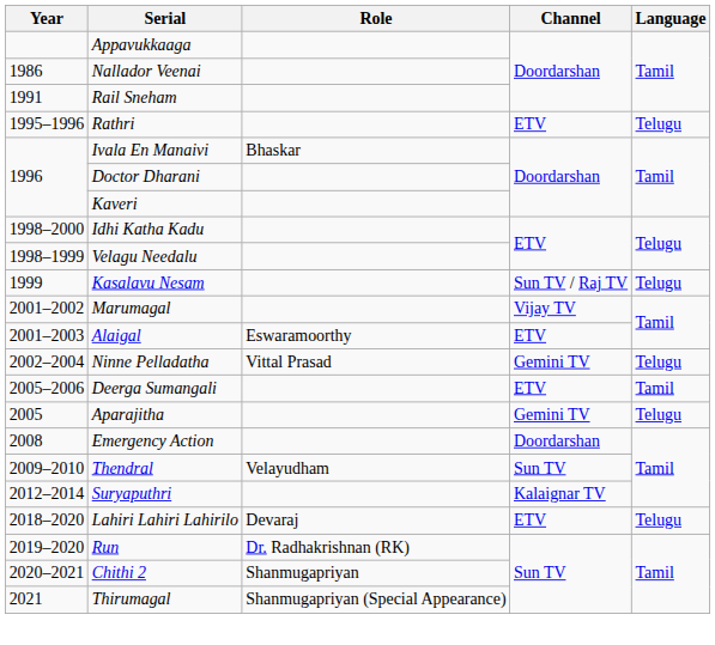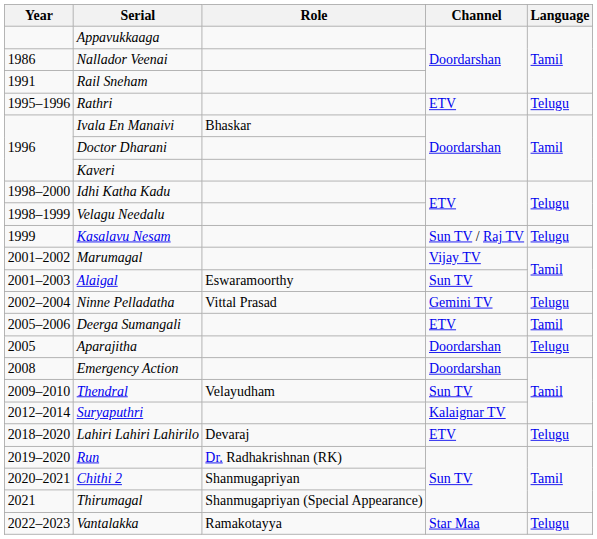Alaigal | Channel: ETV -> Sun TV
Aparajitha | Channel: Gemini TV -> Doordarshan
+ row: 2022–2023 | Vantalakka | Ramakotayya | Star Maa | Telugu
